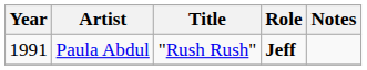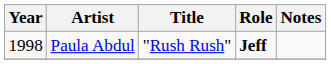Paula Abdul | Year: 1991 -> 1998
